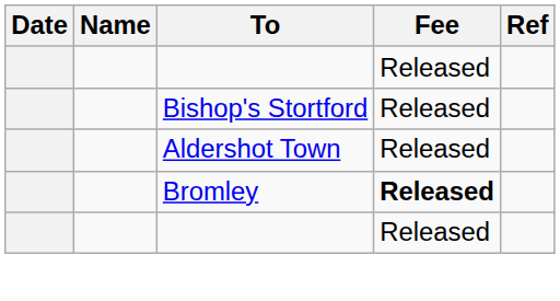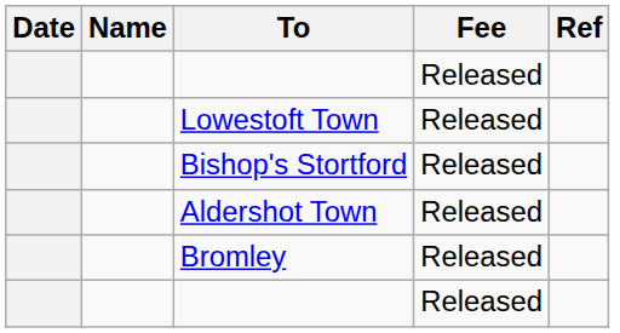+ row: Lowestoft Town | Released
Bromley | Fee: bold -> normal
